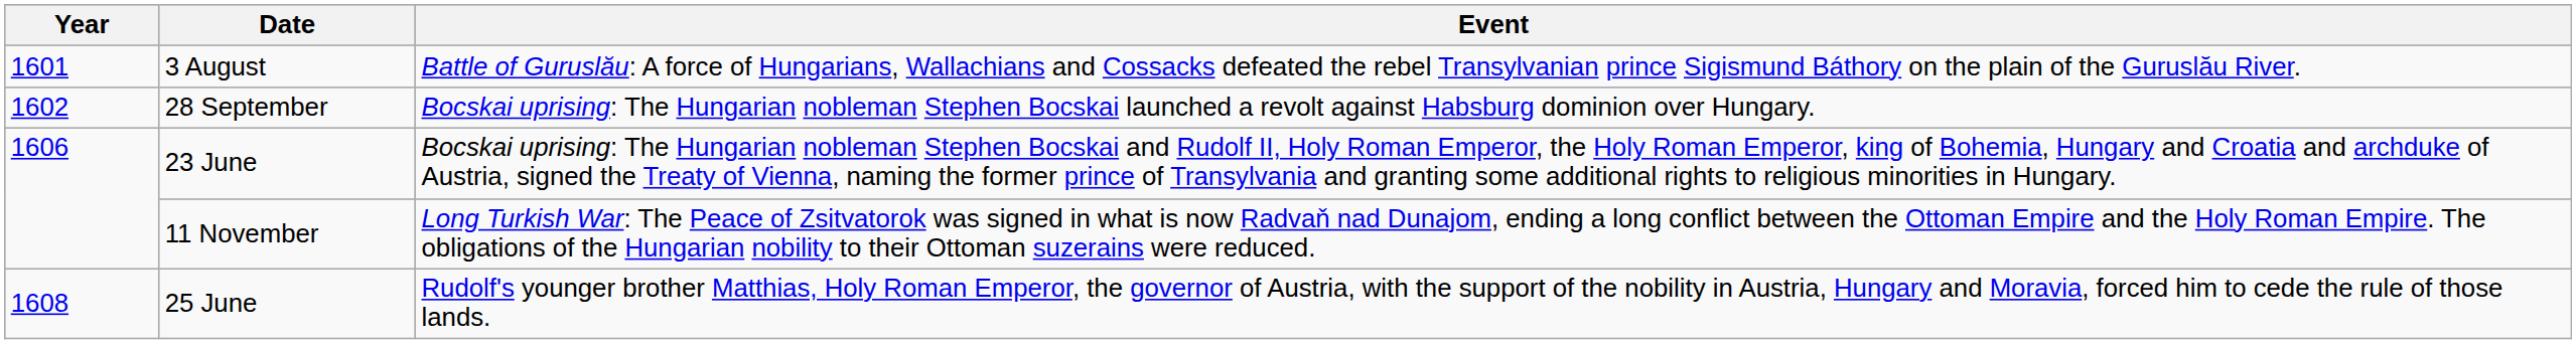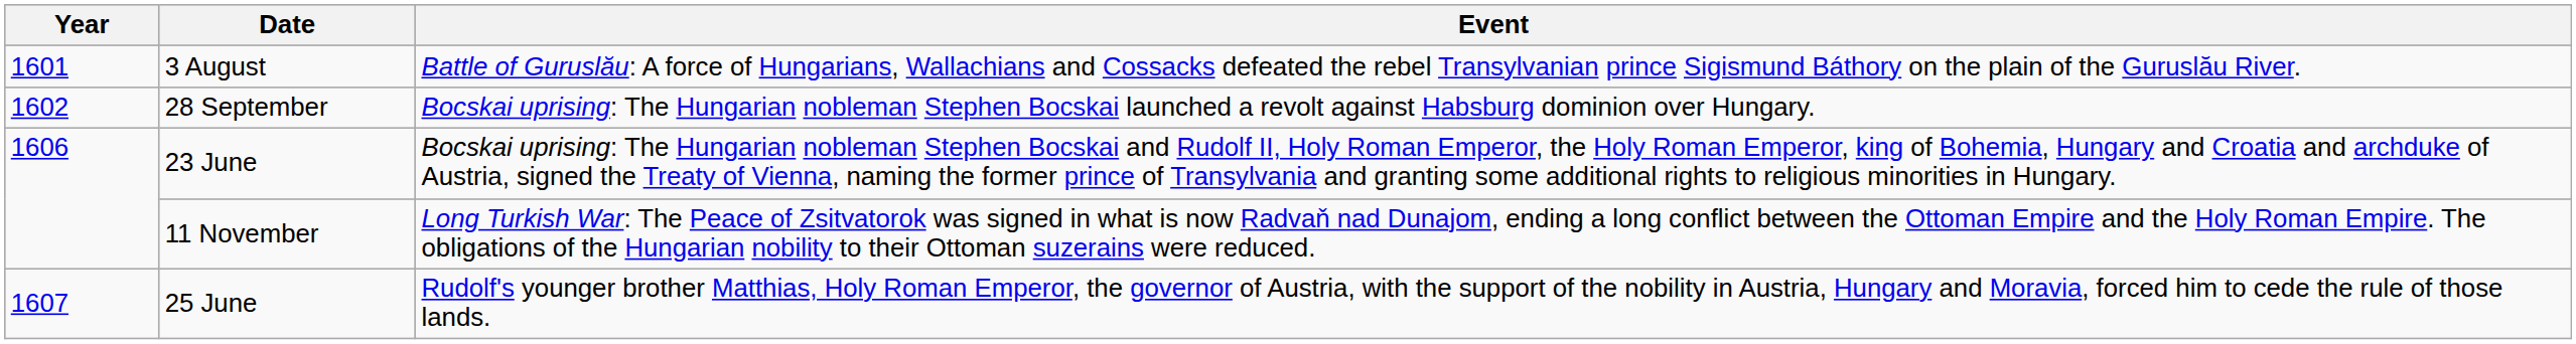25 June | Year: 1608 -> 1607
